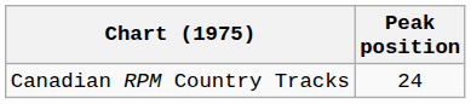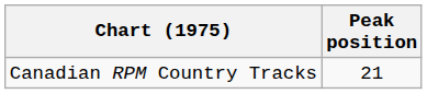Canadian RPM Country Tracks | Peak position: 24 -> 21
